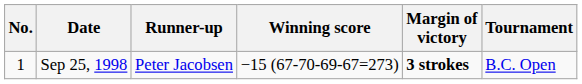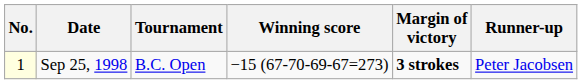columns swapped: Tournament <-> Runner-up
Sep 25, 1998 | No.: no background -> lightyellow background
